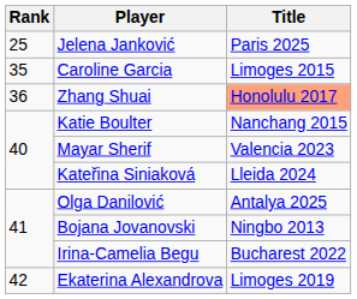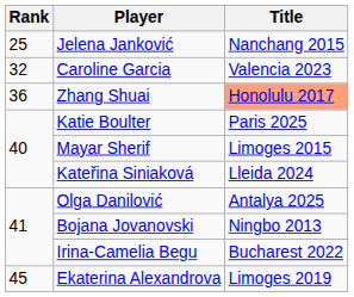Jelena Janković | Title: Paris 2025 -> Nanchang 2015
Caroline Garcia | Rank: 35 -> 32
Caroline Garcia | Title: Limoges 2015 -> Valencia 2023
Katie Boulter | Title: Nanchang 2015 -> Paris 2025
Mayar Sherif | Title: Valencia 2023 -> Limoges 2015
Ekaterina Alexandrova | Rank: 42 -> 45
